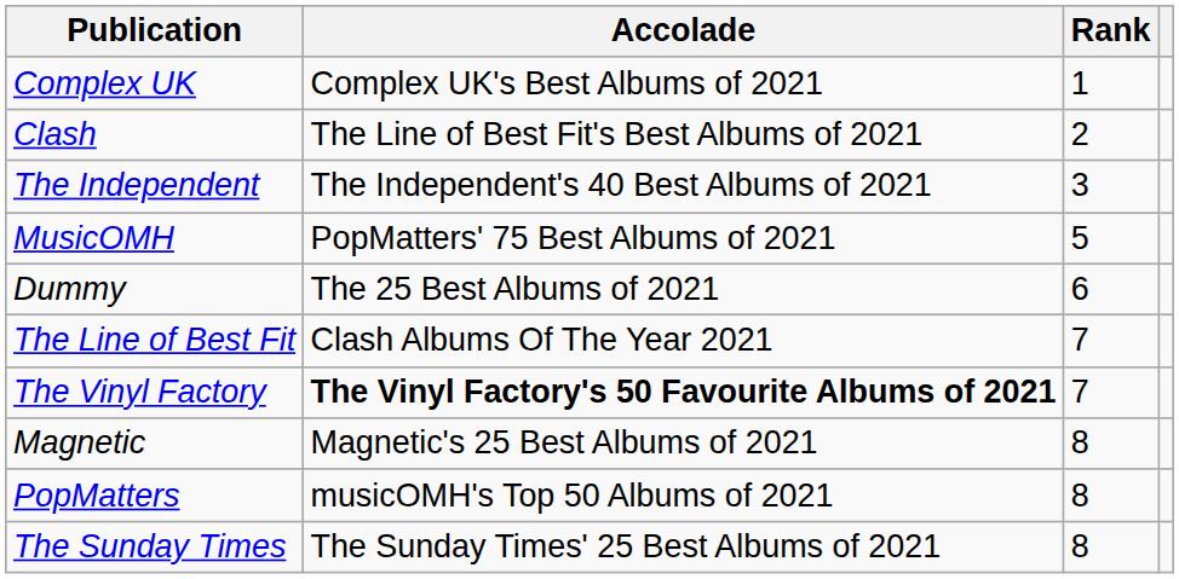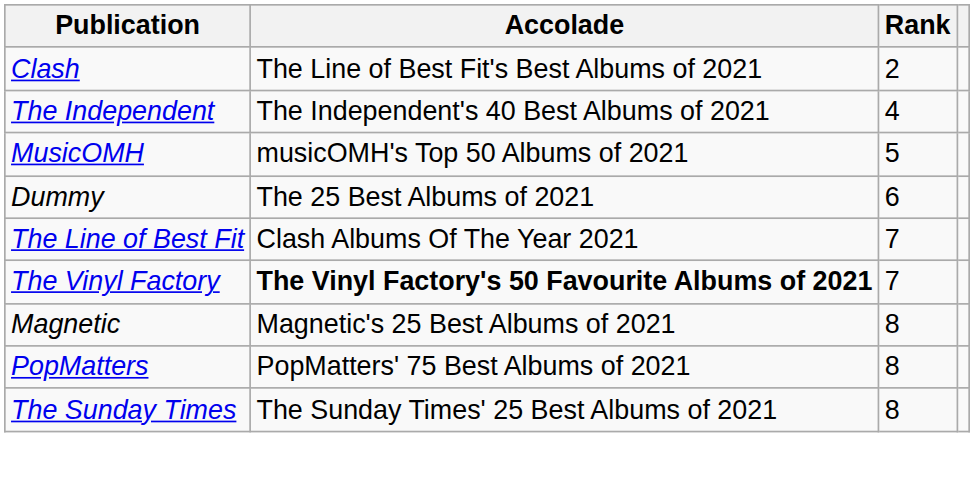- row: Complex UK | Complex UK's Best Albums of 2021 | 1
The Independent | Rank: 3 -> 4
MusicOMH | Accolade: PopMatters' 75 Best Albums of 2021 -> musicOMH's Top 50 Albums of 2021
PopMatters | Accolade: musicOMH's Top 50 Albums of 2021 -> PopMatters' 75 Best Albums of 2021
